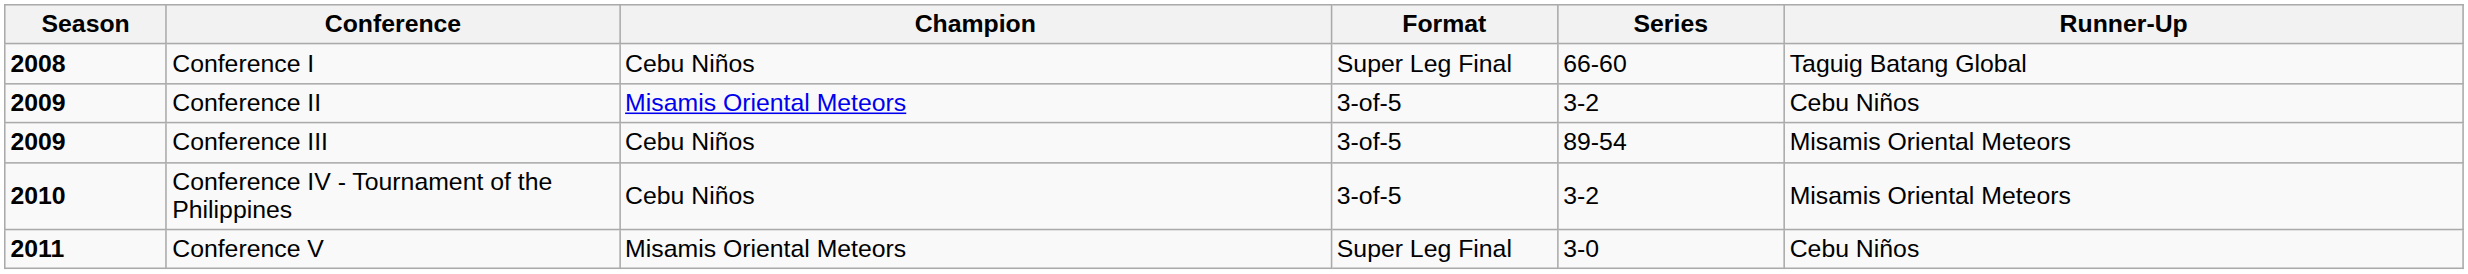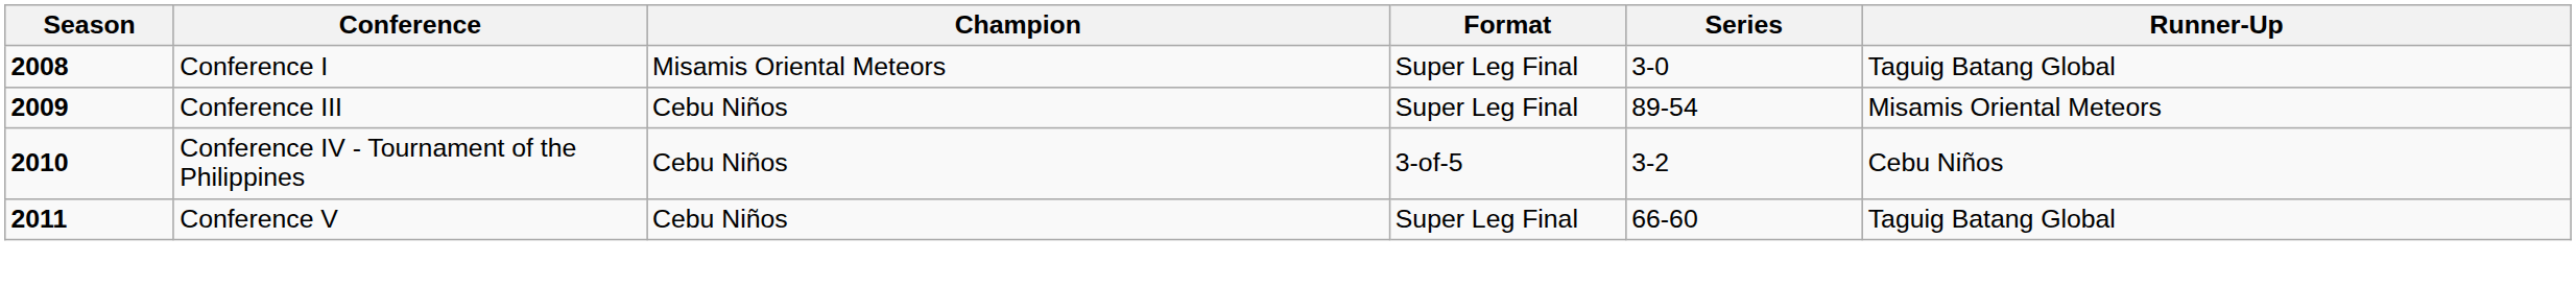Conference I | Champion: Cebu Niños -> Misamis Oriental Meteors
Conference I | Series: 66-60 -> 3-0
- row: 2009 | Conference II | Misamis Oriental Meteors | 3-of-5 | 3-2 | Cebu Niños
Conference III | Format: 3-of-5 -> Super Leg Final
Conference IV - Tournament of the Philippines | Runner-Up: Misamis Oriental Meteors -> Cebu Niños
Conference V | Champion: Misamis Oriental Meteors -> Cebu Niños
Conference V | Series: 3-0 -> 66-60
Conference V | Runner-Up: Cebu Niños -> Taguig Batang Global
